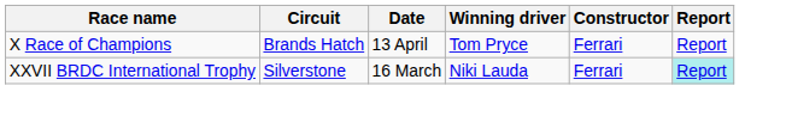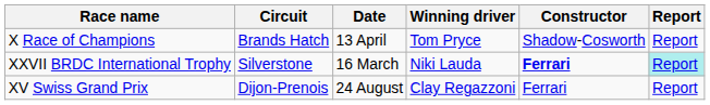X Race of Champions | Constructor: Ferrari -> Shadow-Cosworth
XXVII BRDC International Trophy | Constructor: normal -> bold
+ row: XV Swiss Grand Prix | Dijon-Prenois | 24 August | Clay Regazzoni | Ferrari | Report
